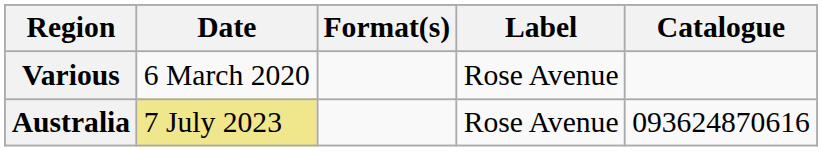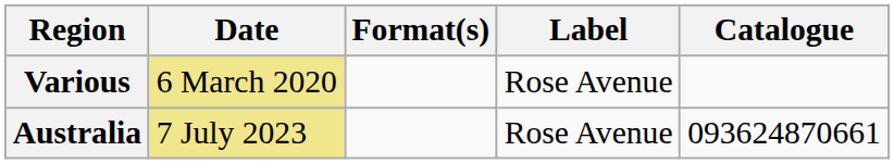Various | Date: no background -> khaki background
Australia | Catalogue: 093624870616 -> 093624870661
